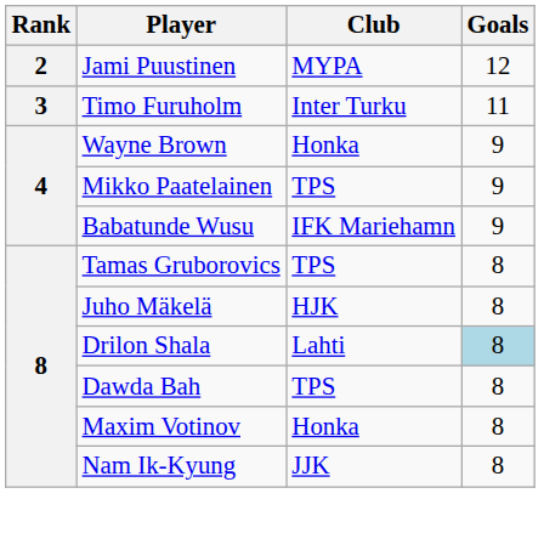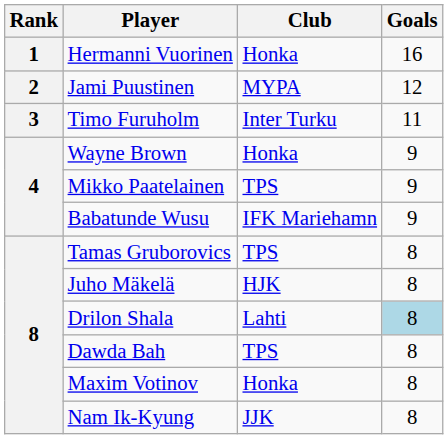+ row: 1 | Hermanni Vuorinen | Honka | 16
